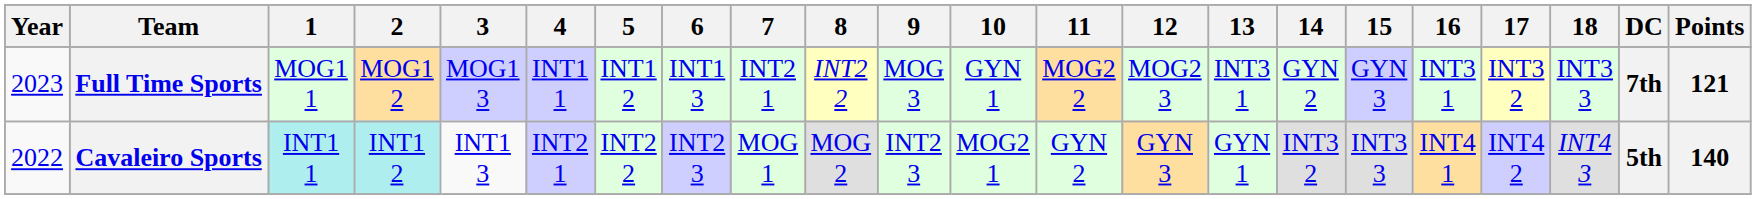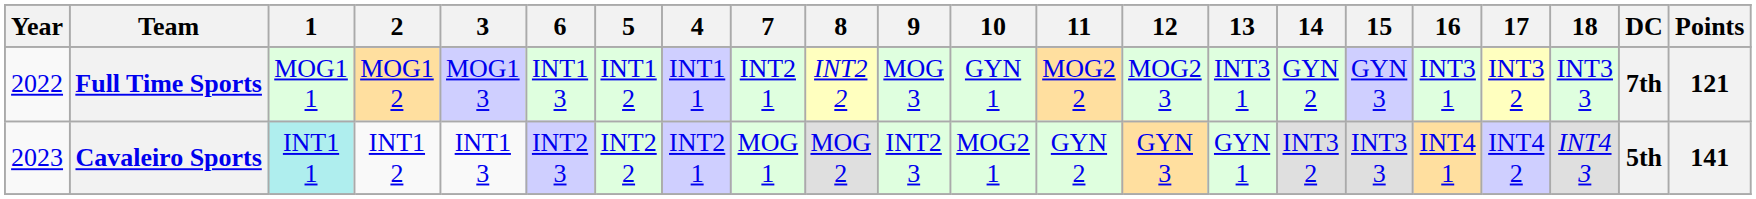columns swapped: 4 <-> 6
Full Time Sports | Year: 2023 -> 2022
Cavaleiro Sports | Year: 2022 -> 2023
Cavaleiro Sports | 2: paleturquoise background -> no background
Cavaleiro Sports | Points: 140 -> 141
